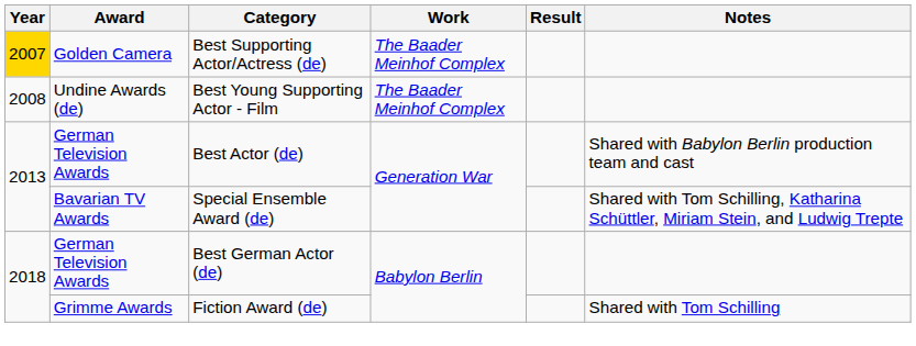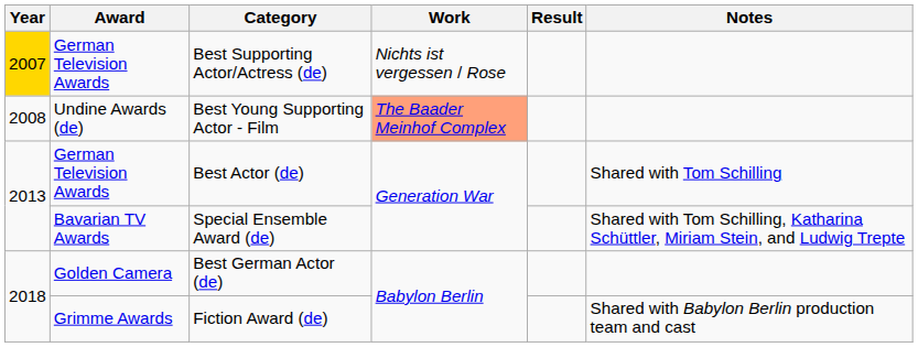Best Supporting Actor/Actress (de) | Award: Golden Camera -> German Television Awards
Best Supporting Actor/Actress (de) | Work: The Baader Meinhof Complex -> Nichts ist vergessen / Rose
Best Young Supporting Actor - Film | Work: no background -> lightsalmon background
Best Actor (de) | Notes: Shared with Babylon Berlin production team and cast -> Shared with Tom Schilling
Best German Actor (de) | Award: German Television Awards -> Golden Camera
Fiction Award (de) | Notes: Shared with Tom Schilling -> Shared with Babylon Berlin production team and cast
